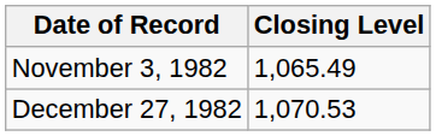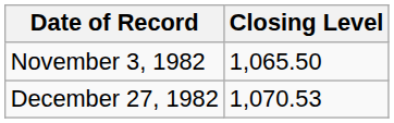November 3, 1982 | Closing Level: 1,065.49 -> 1,065.50
